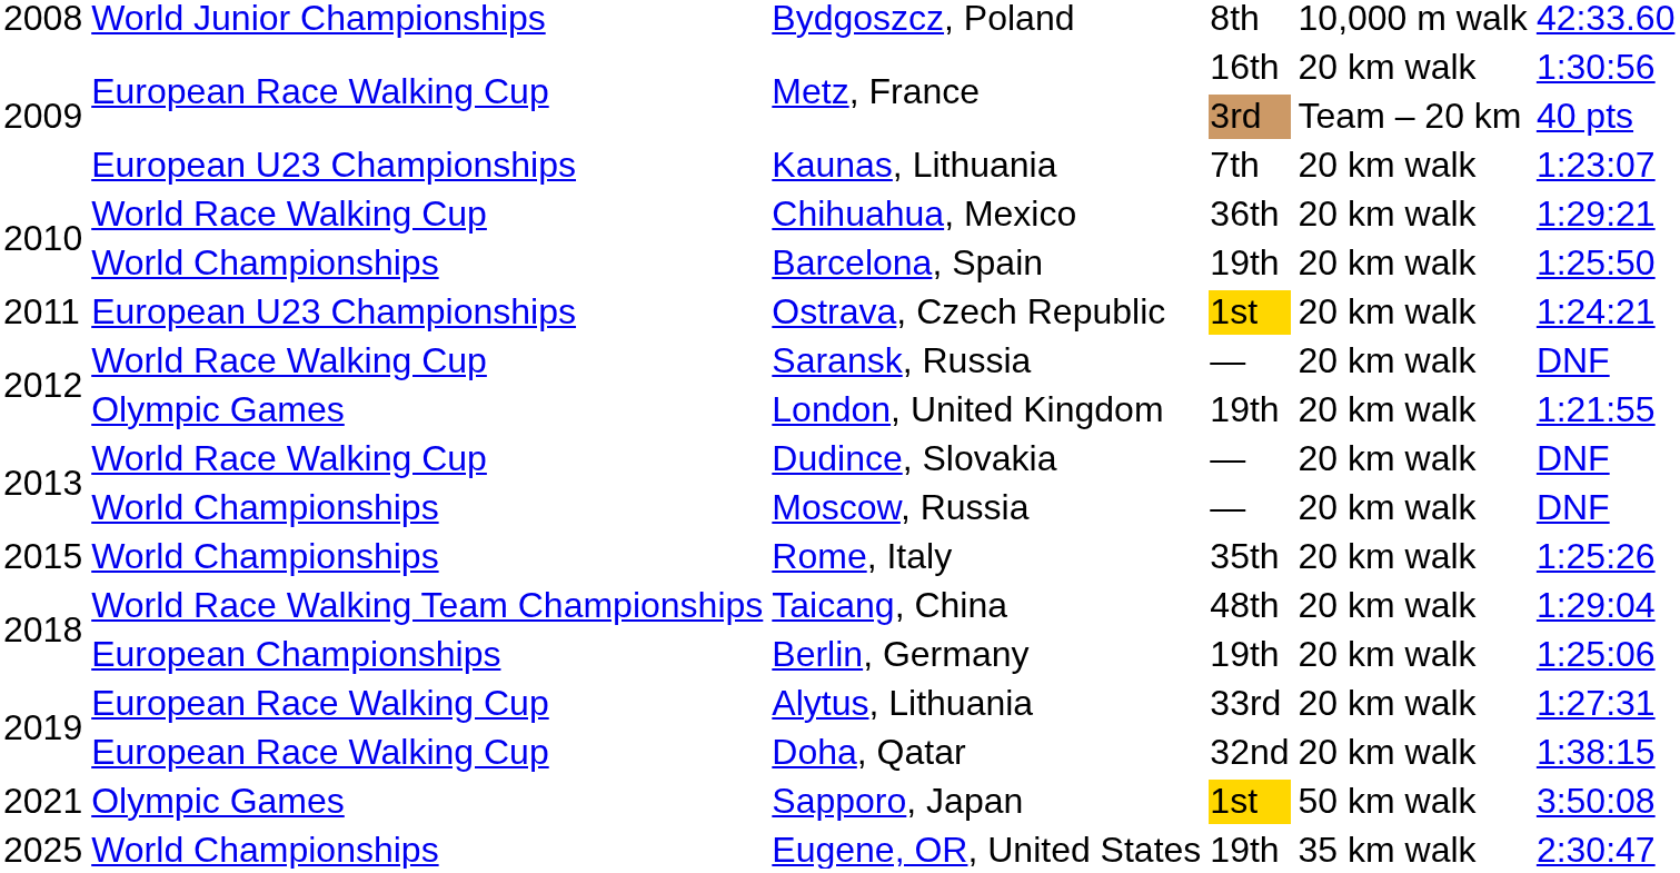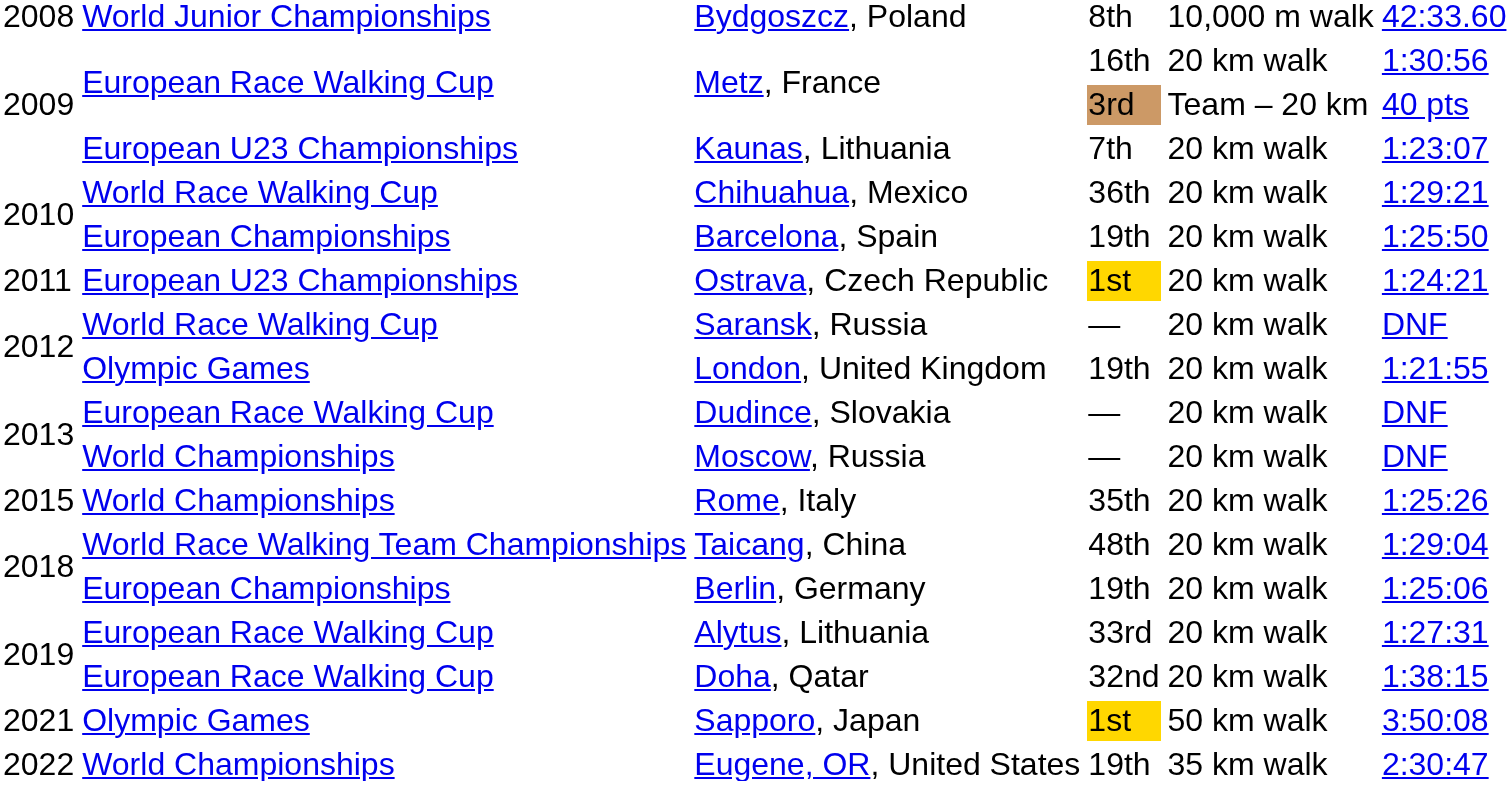Barcelona, Spain | column 2: World Championships -> European Championships
Dudince, Slovakia | column 2: World Race Walking Cup -> European Race Walking Cup
Eugene, OR, United States | column 1: 2025 -> 2022
